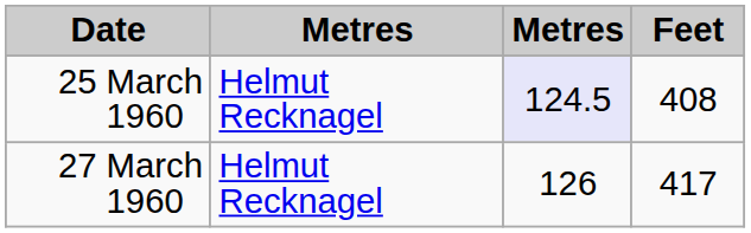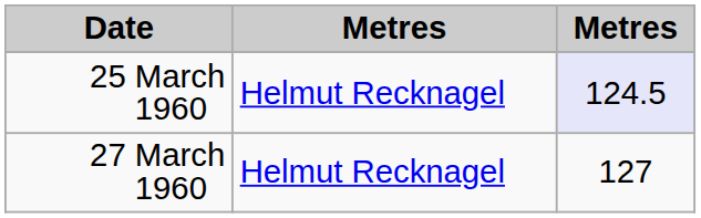- column: Feet | 408 | 417
27 March 1960 | column 3: 126 -> 127
